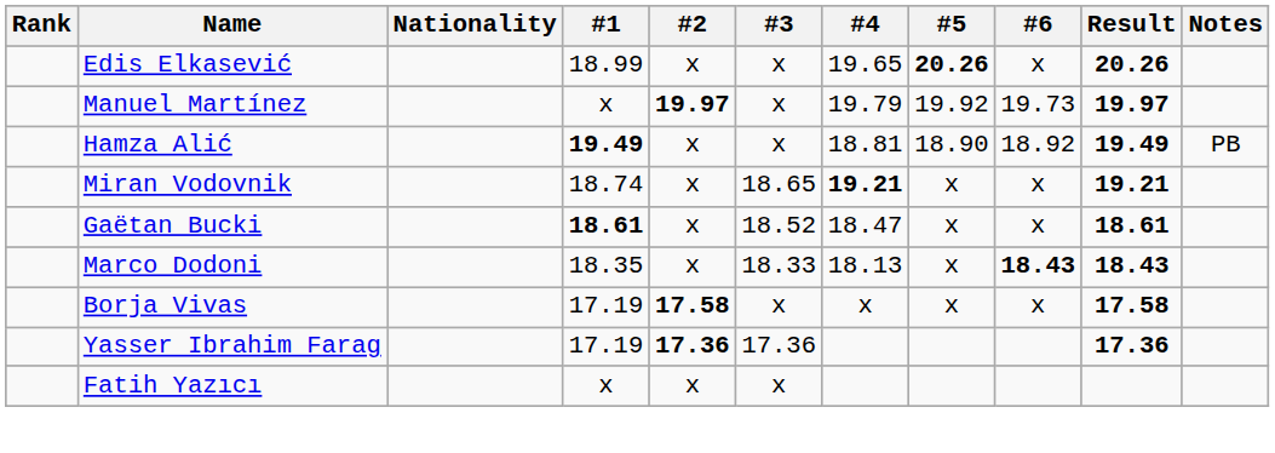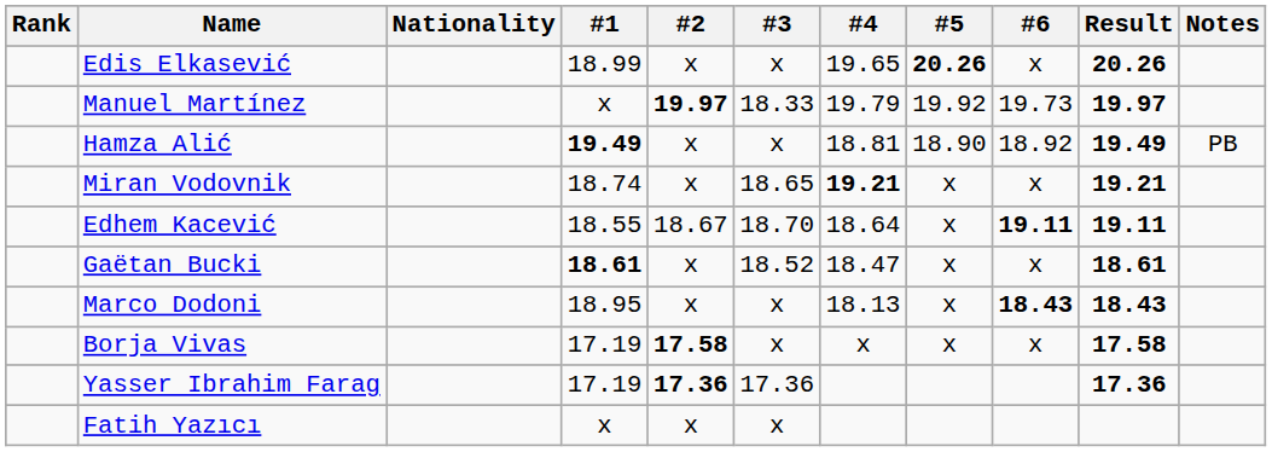Manuel Martínez | #3: x -> 18.33
+ row: Edhem Kacević | 18.55 | 18.67 | 18.70 | 18.64 | x | 19.11 | 19.11
Marco Dodoni | #1: 18.35 -> 18.95
Marco Dodoni | #3: 18.33 -> x
